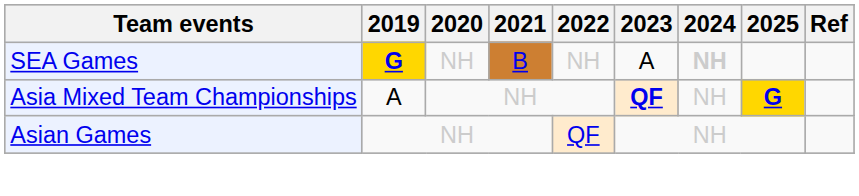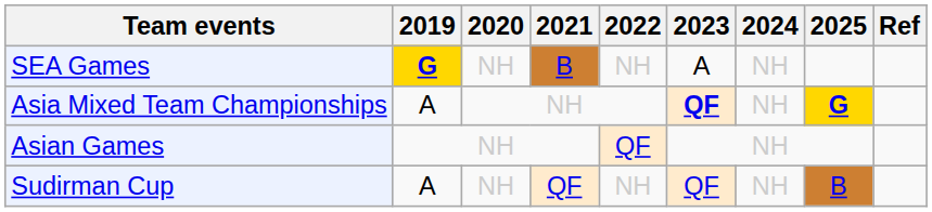SEA Games | 2024: bold -> normal
+ row: Sudirman Cup | A | NH | QF | NH | QF | NH | B
